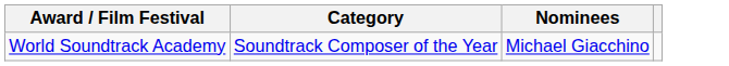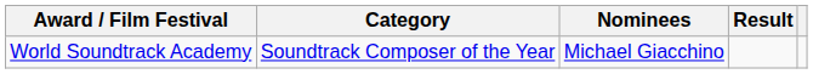+ column: Result
